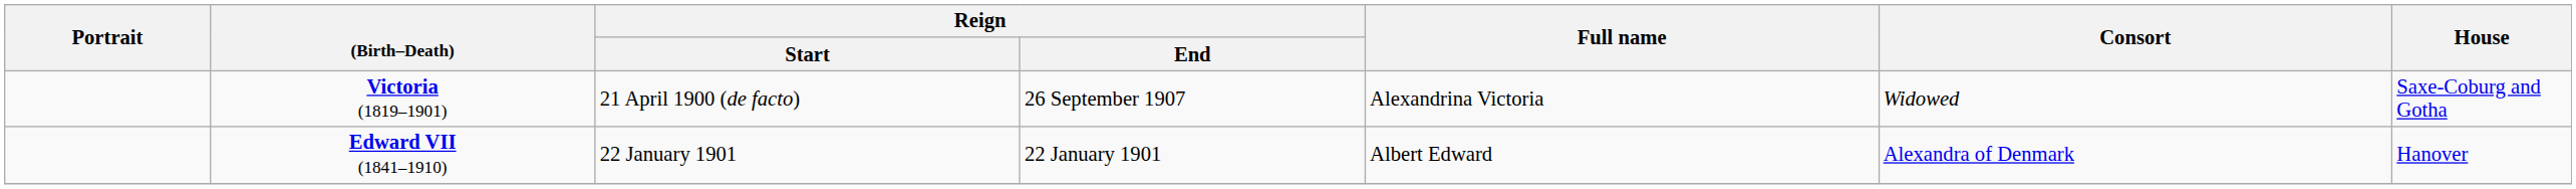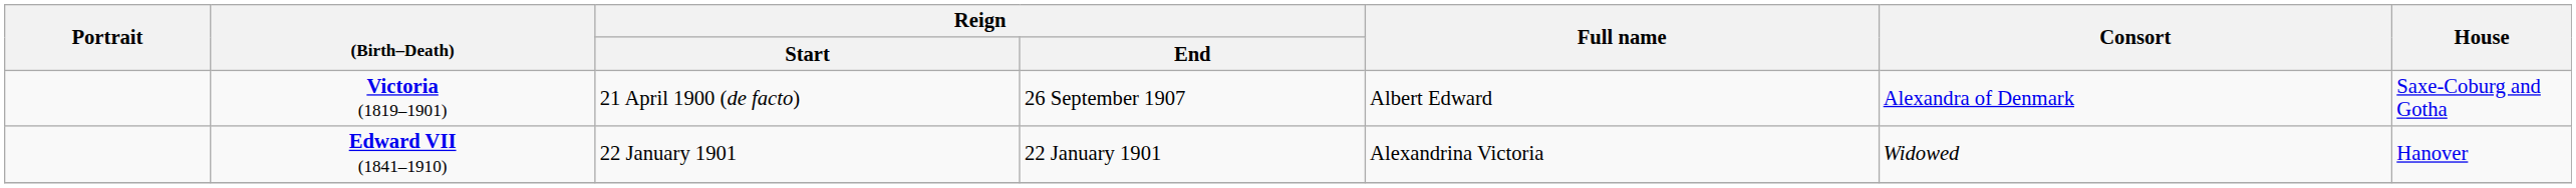Victoria (1819–1901) | Full name: Alexandrina Victoria -> Albert Edward
Victoria (1819–1901) | Consort: Widowed -> Alexandra of Denmark
Edward VII (1841–1910) | Full name: Albert Edward -> Alexandrina Victoria
Edward VII (1841–1910) | Consort: Alexandra of Denmark -> Widowed
